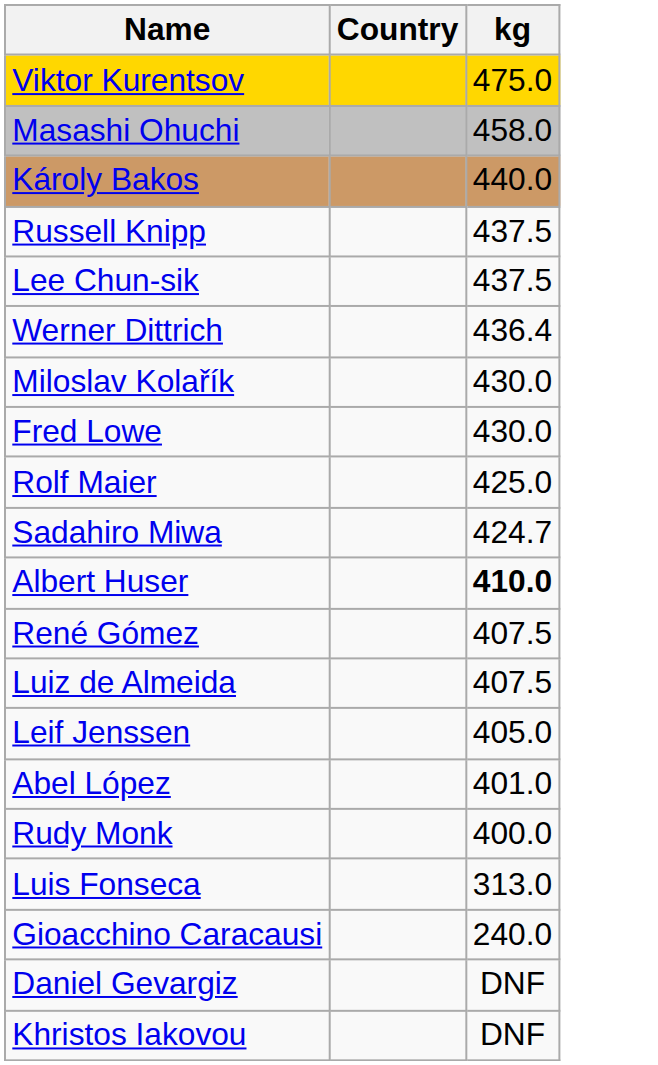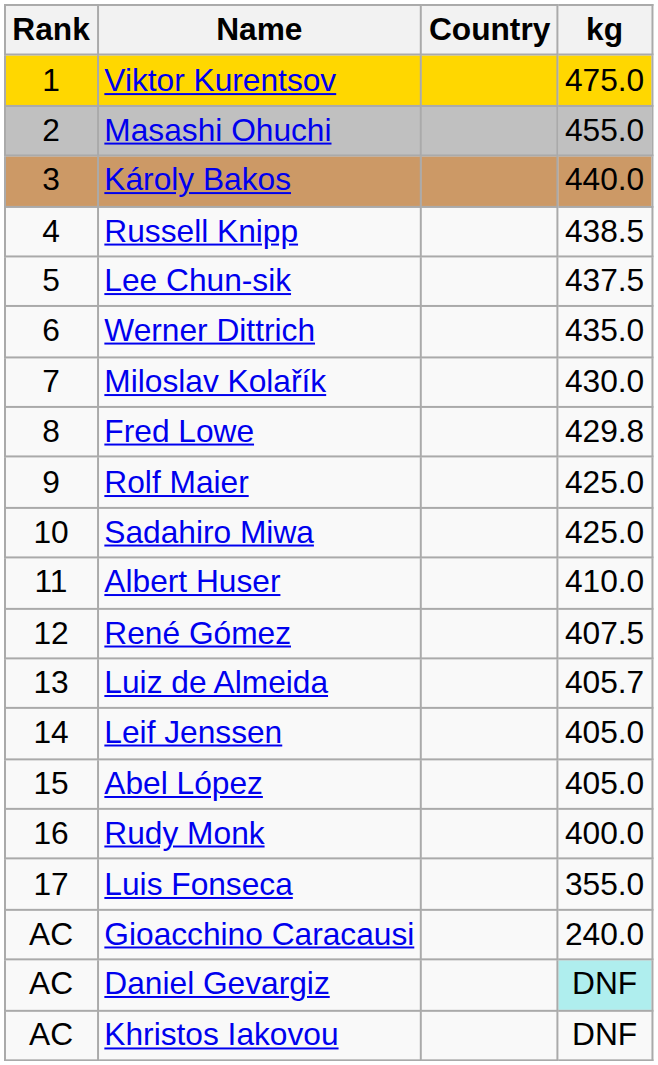+ column: Rank | 1 | 2 | 3 | 4 | 5 | 6 | 7 | 8 | 9 | 10 | 11 | 12 | 13 | 14 | 15 | 16 | 17 | AC | AC | AC
Masashi Ohuchi | kg: 458.0 -> 455.0
Russell Knipp | kg: 437.5 -> 438.5
Werner Dittrich | kg: 436.4 -> 435.0
Fred Lowe | kg: 430.0 -> 429.8
Sadahiro Miwa | kg: 424.7 -> 425.0
Albert Huser | kg: bold -> normal
Luiz de Almeida | kg: 407.5 -> 405.7
Abel López | kg: 401.0 -> 405.0
Luis Fonseca | kg: 313.0 -> 355.0
Daniel Gevargiz | kg: no background -> paleturquoise background
